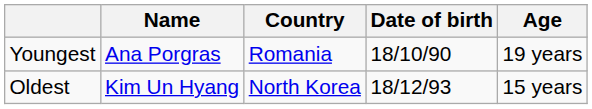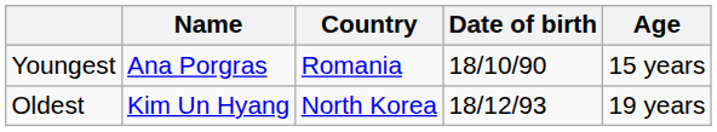Youngest | Age: 19 years -> 15 years
Oldest | Age: 15 years -> 19 years
